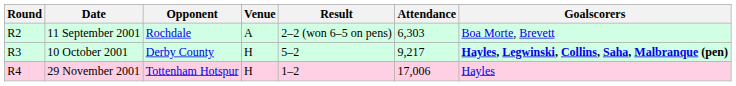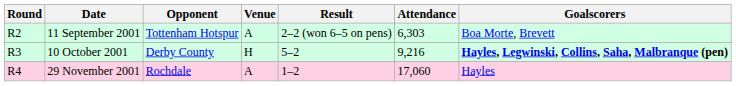11 September 2001 | Opponent: Rochdale -> Tottenham Hotspur
10 October 2001 | Attendance: 9,217 -> 9,216
29 November 2001 | Opponent: Tottenham Hotspur -> Rochdale
29 November 2001 | Venue: H -> A
29 November 2001 | Attendance: 17,006 -> 17,060
